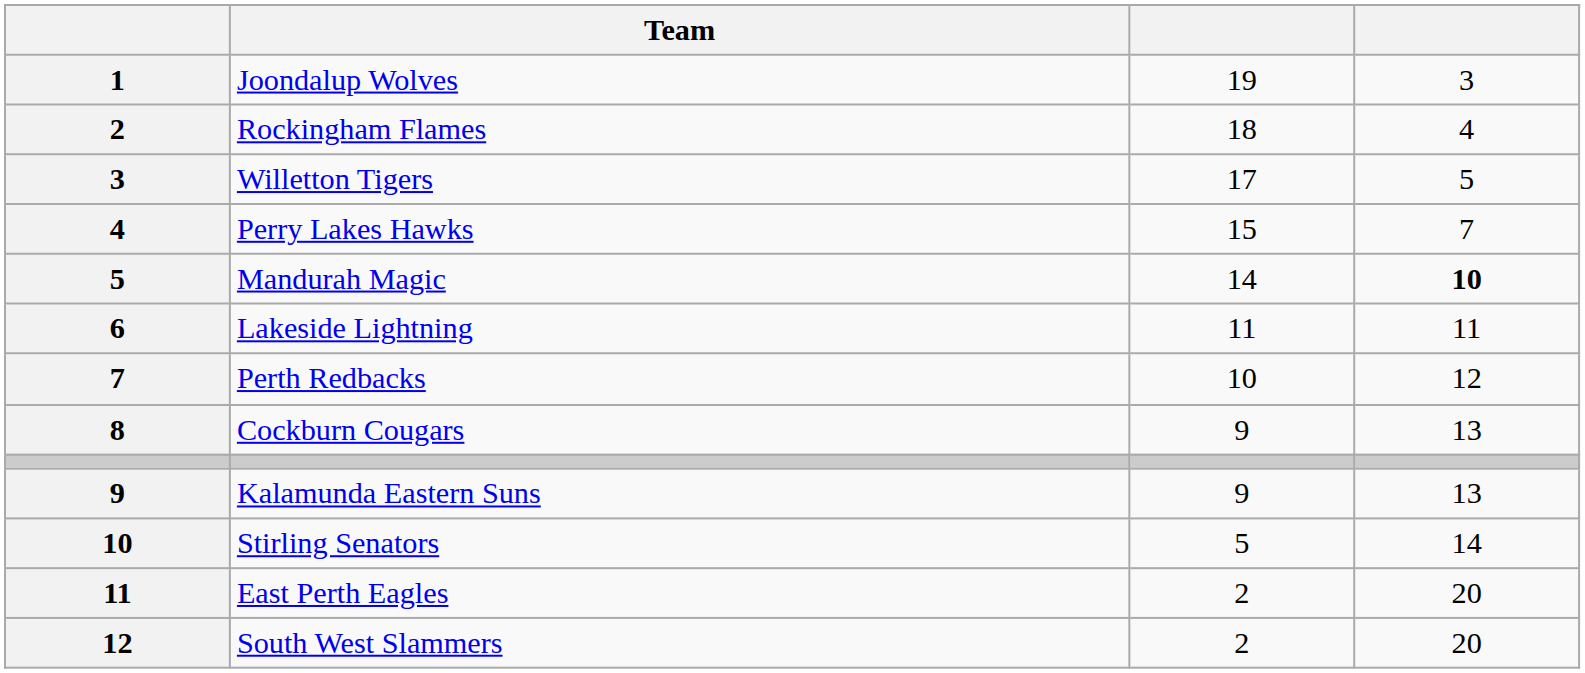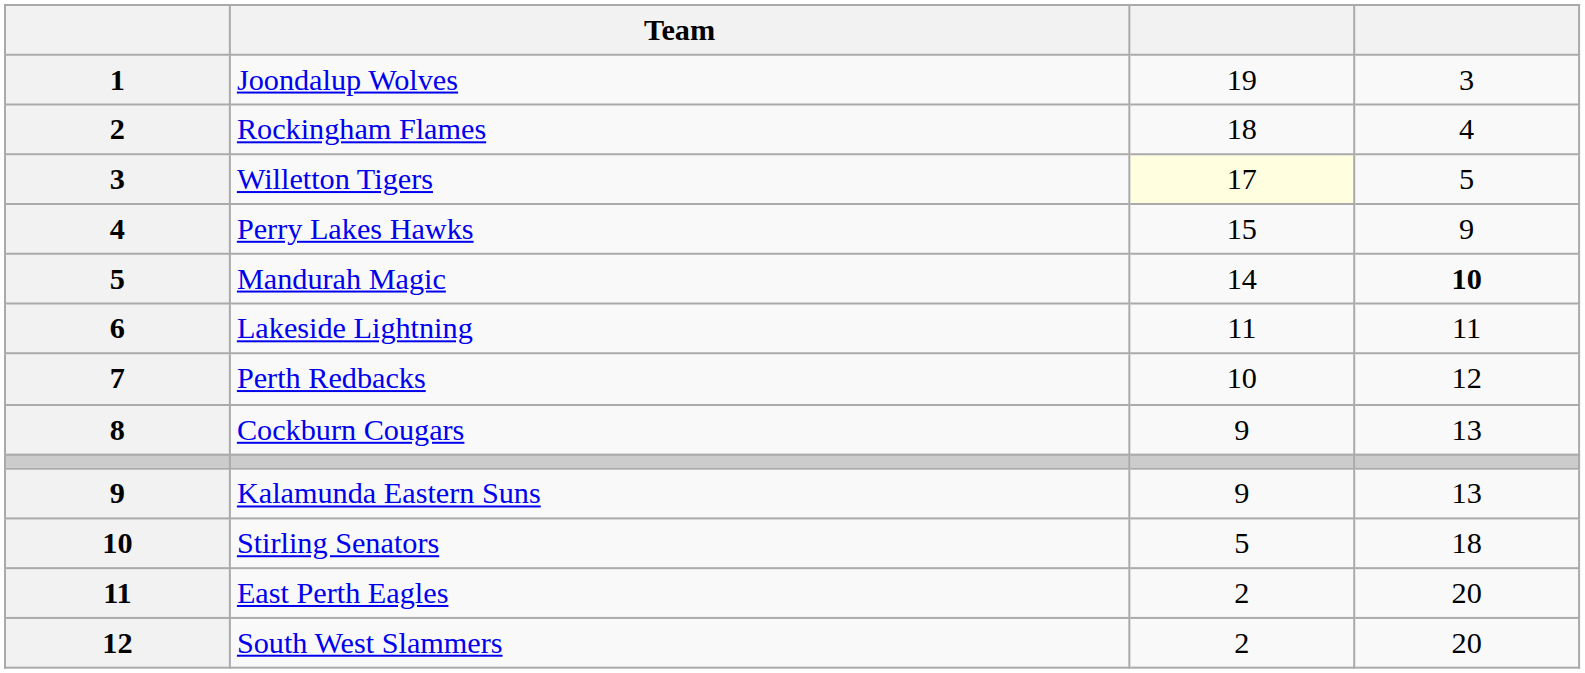Willetton Tigers | column 3: no background -> lightyellow background
Perry Lakes Hawks | column 4: 7 -> 9
Stirling Senators | column 4: 14 -> 18
